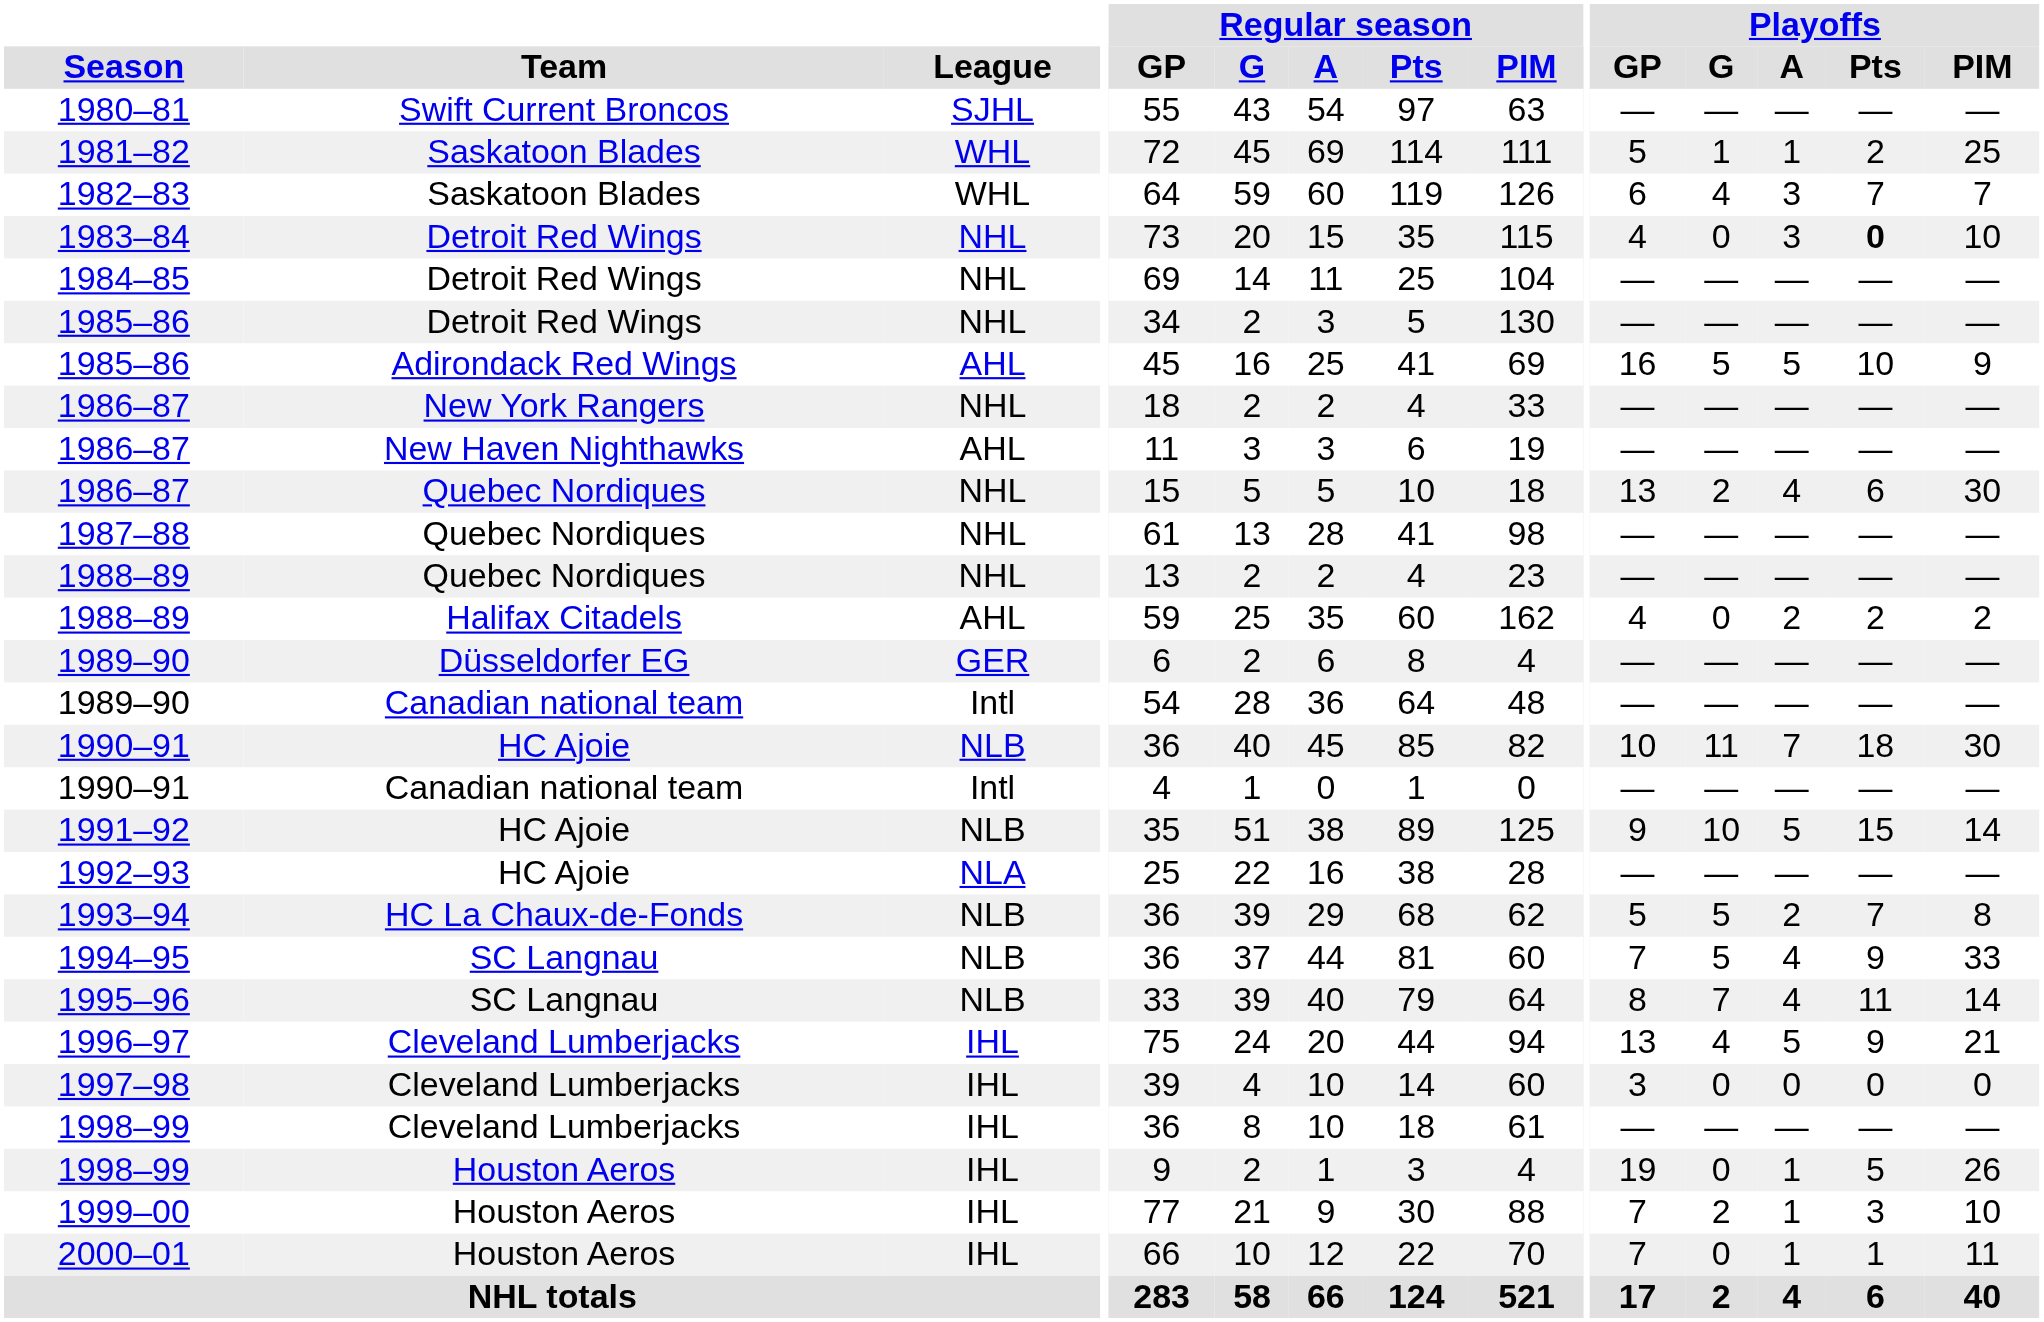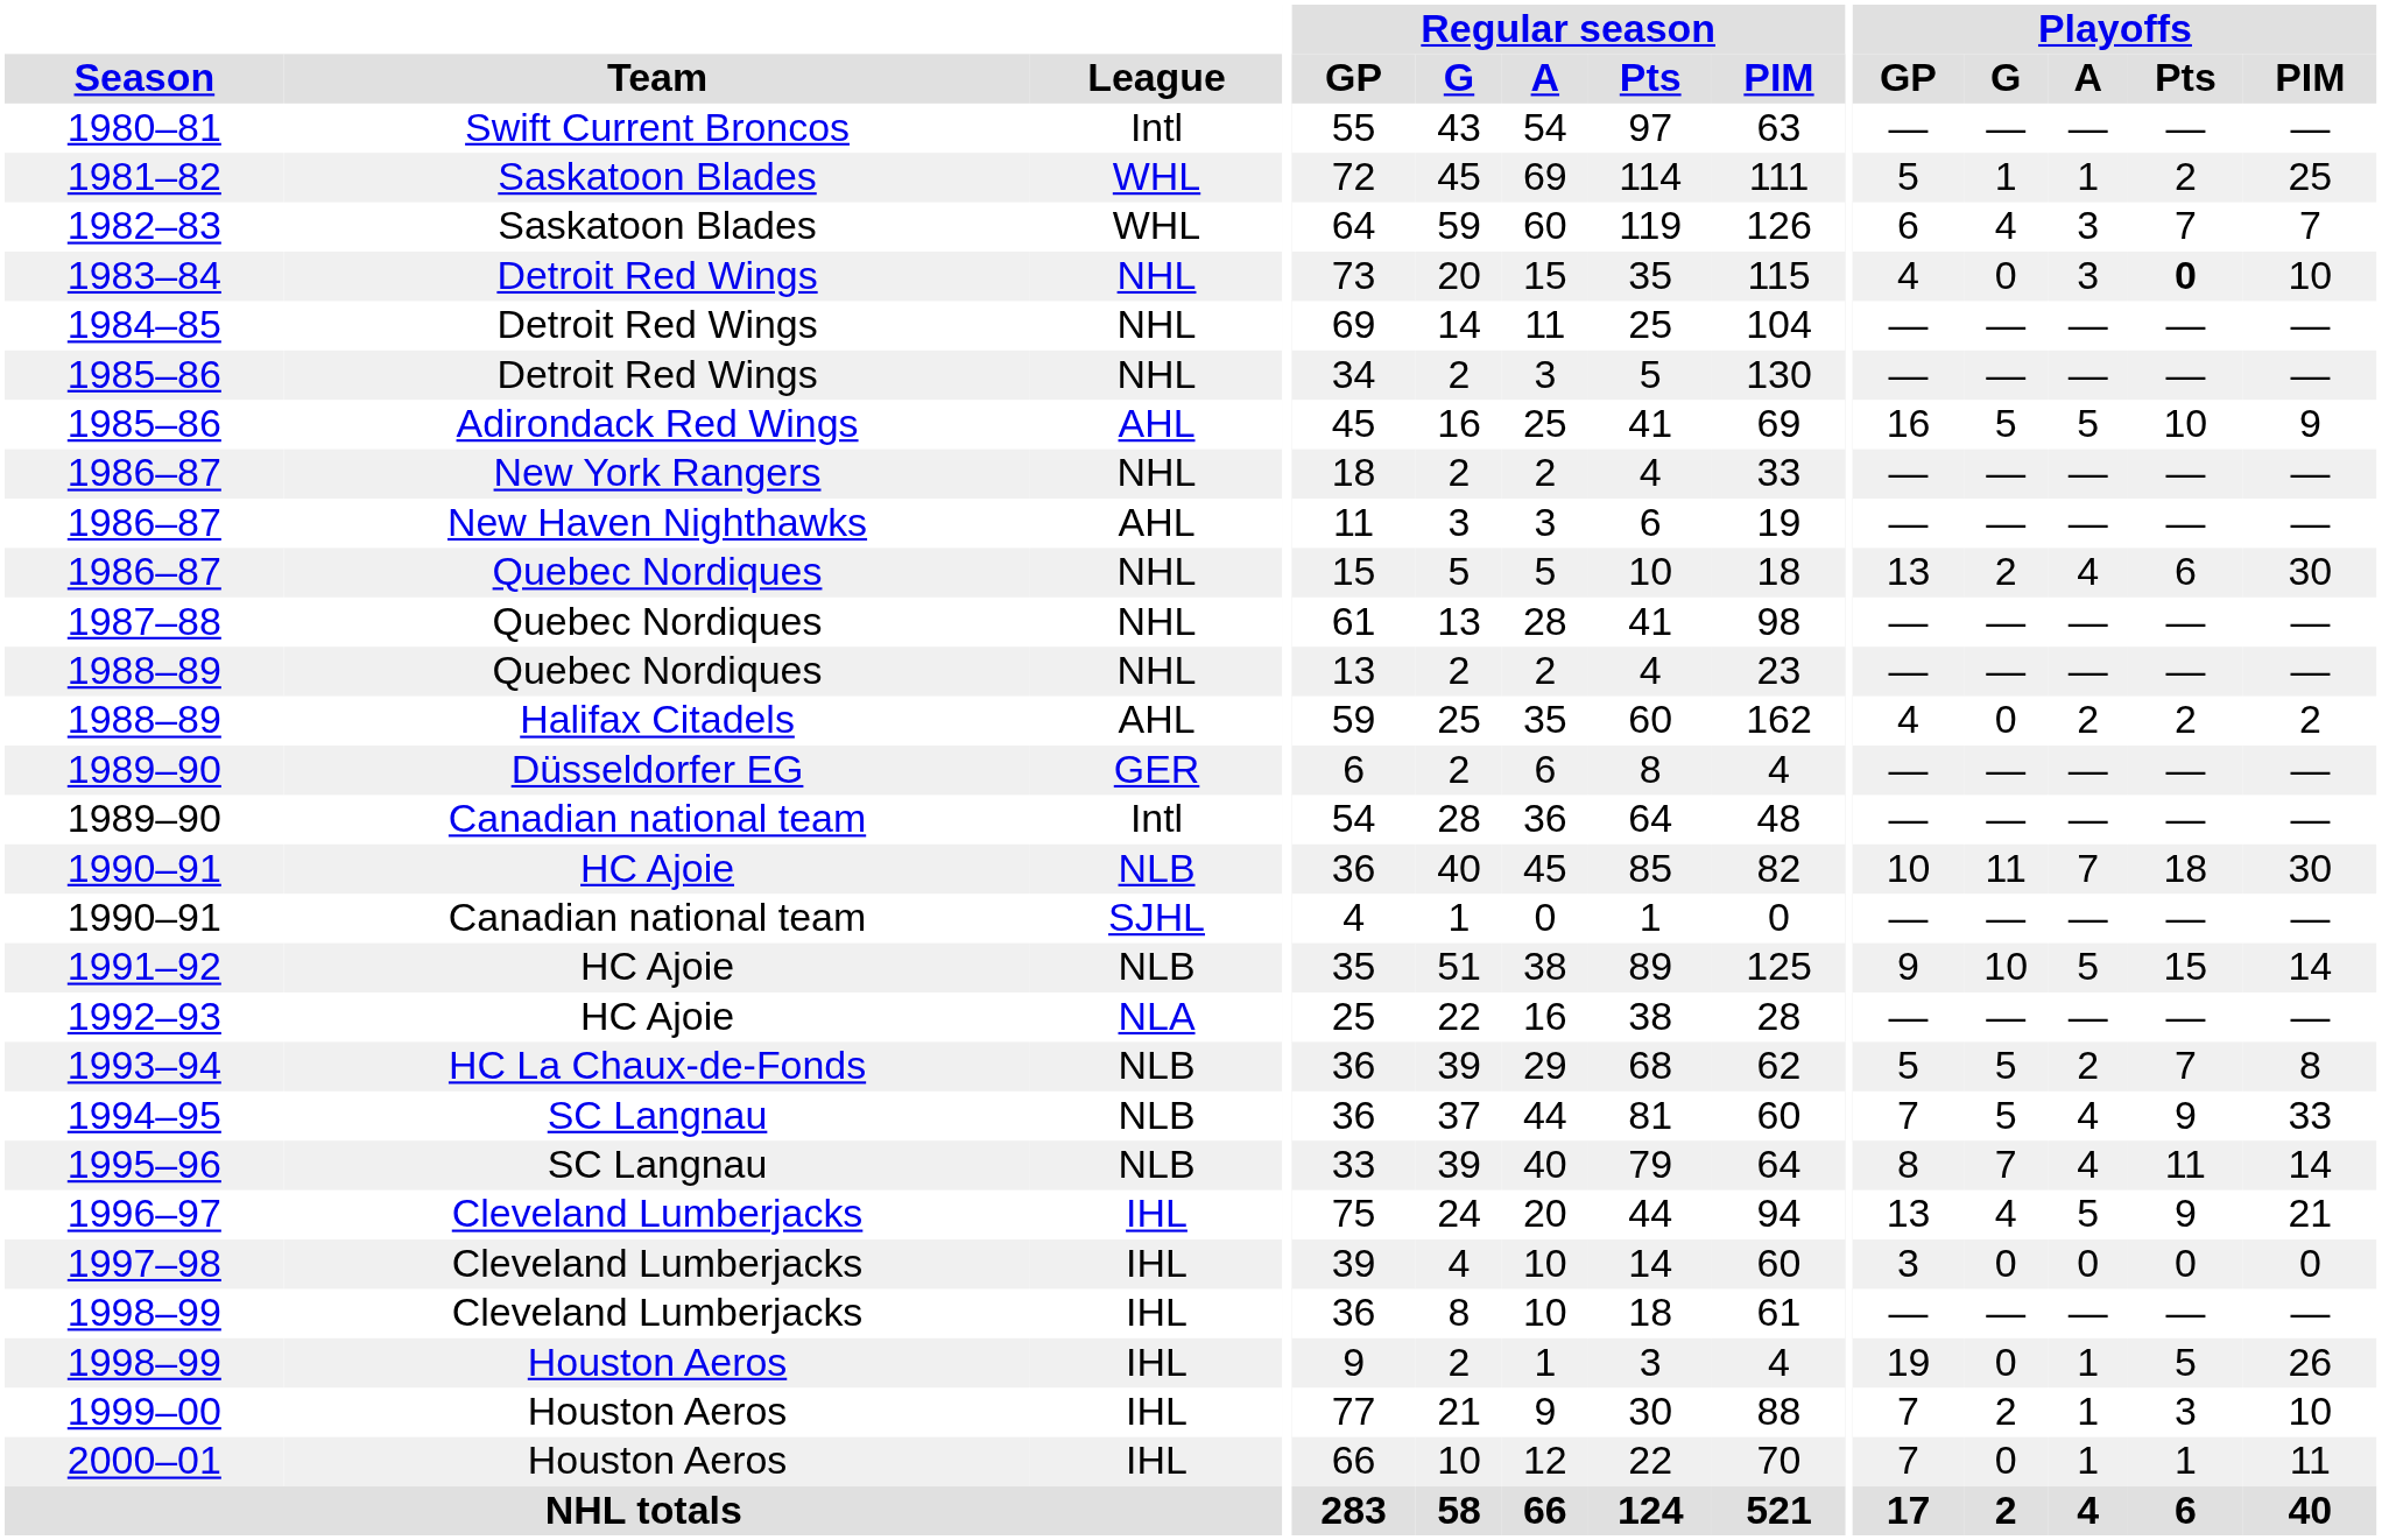1980–81 | League: SJHL -> Intl
1990–91 / Canadian national team | League: Intl -> SJHL
